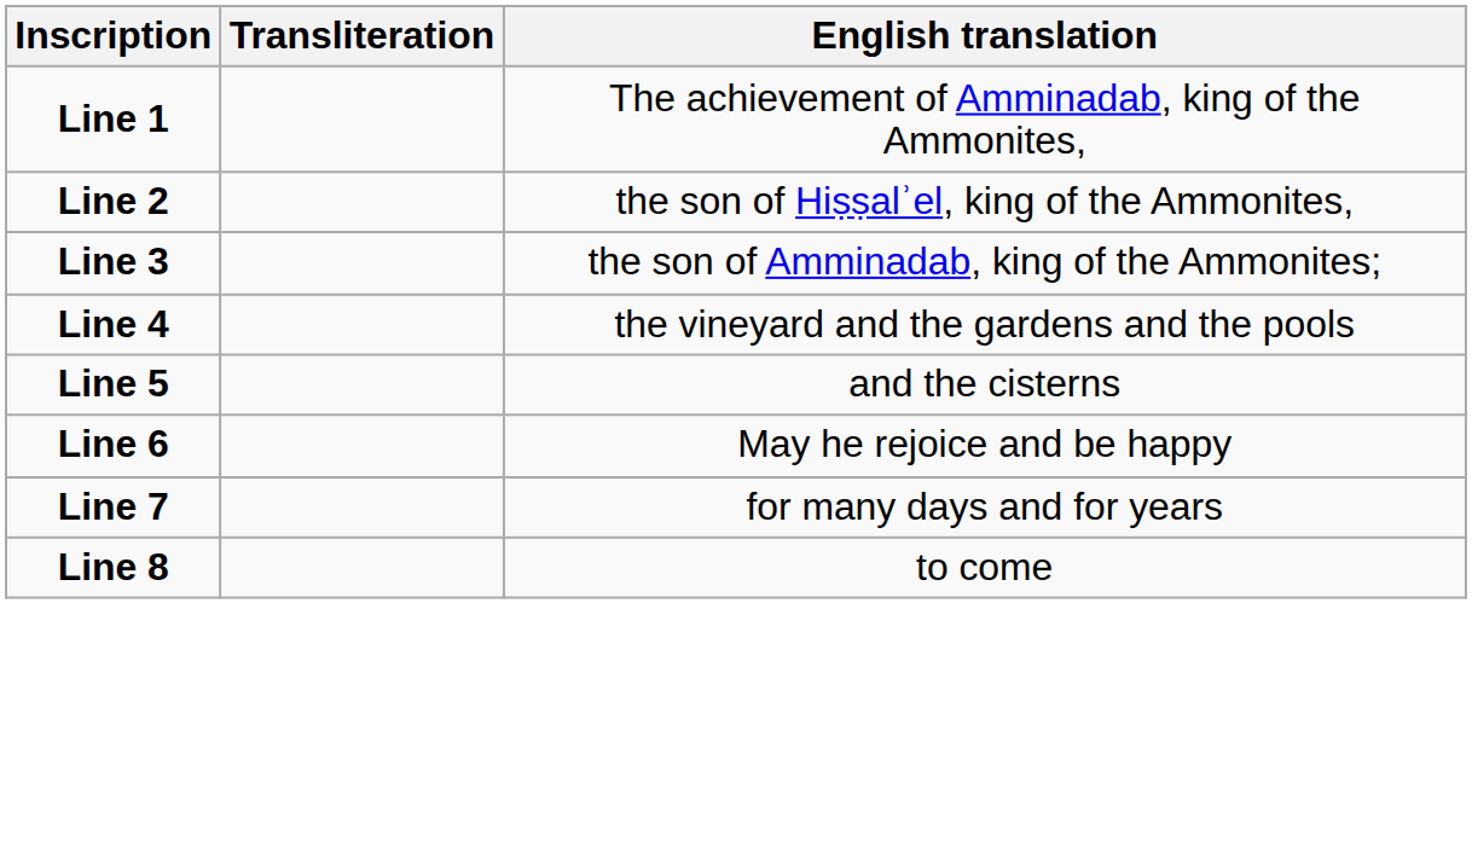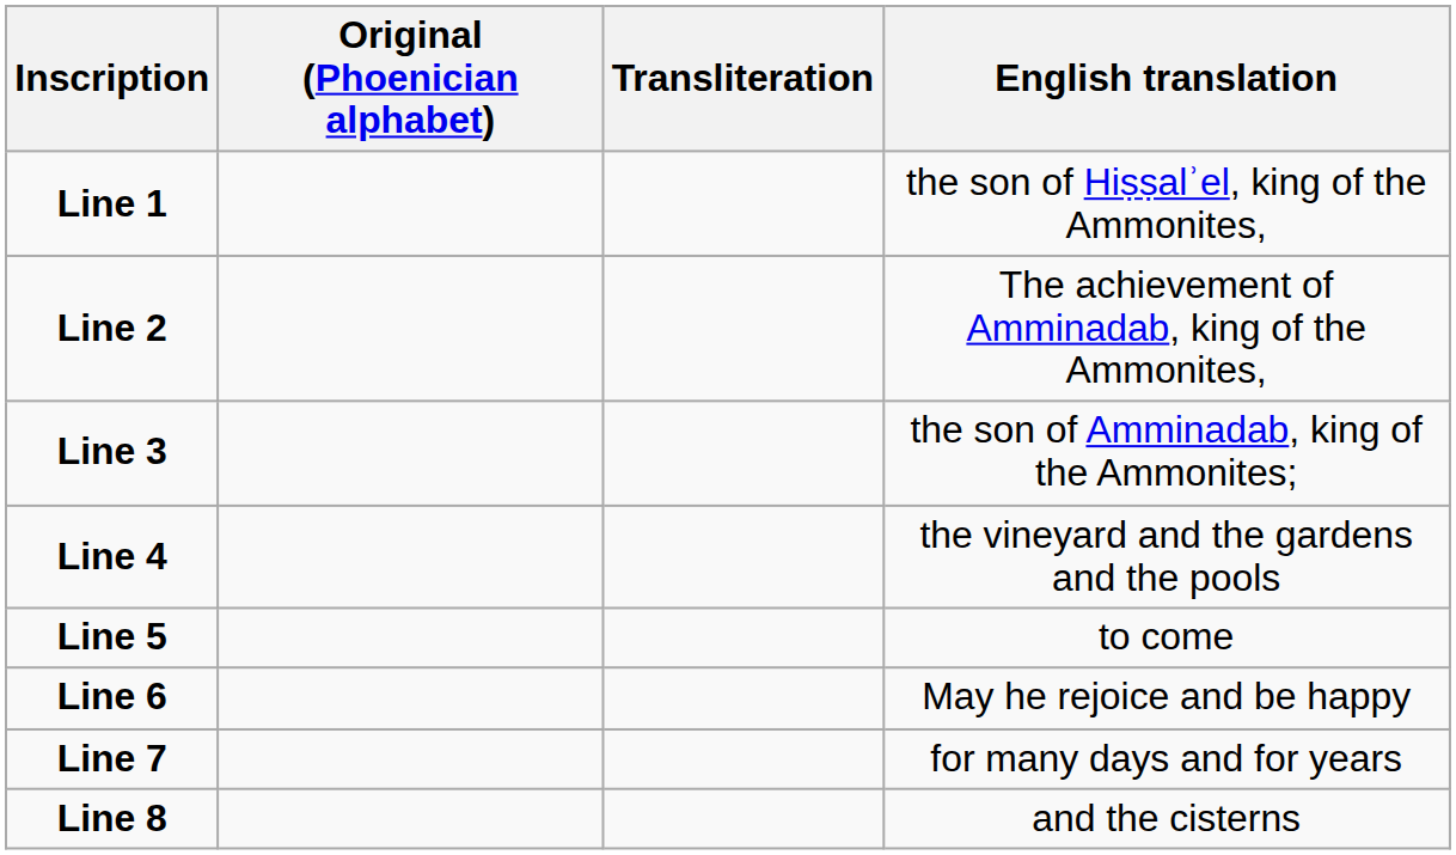+ column: Original (Phoenician alphabet)
Line 1 | English translation: The achievement of Amminadab, king of the Ammonites, -> the son of Hiṣṣalʾel, king of the Ammonites,
Line 2 | English translation: the son of Hiṣṣalʾel, king of the Ammonites, -> The achievement of Amminadab, king of the Ammonites,
Line 5 | English translation: and the cisterns -> to come
Line 8 | English translation: to come -> and the cisterns
